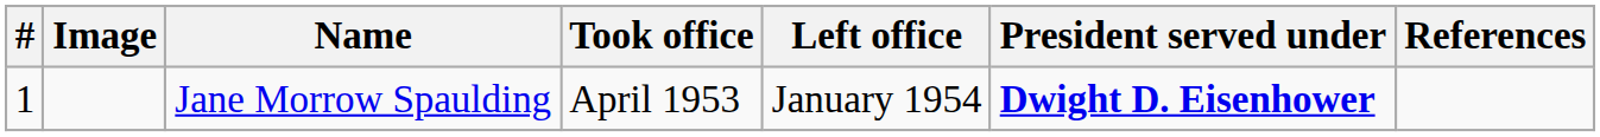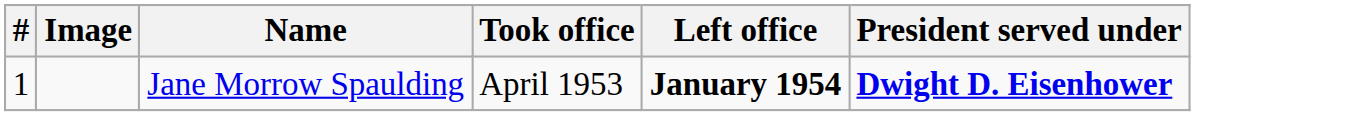- column: References
Jane Morrow Spaulding | Left office: normal -> bold
